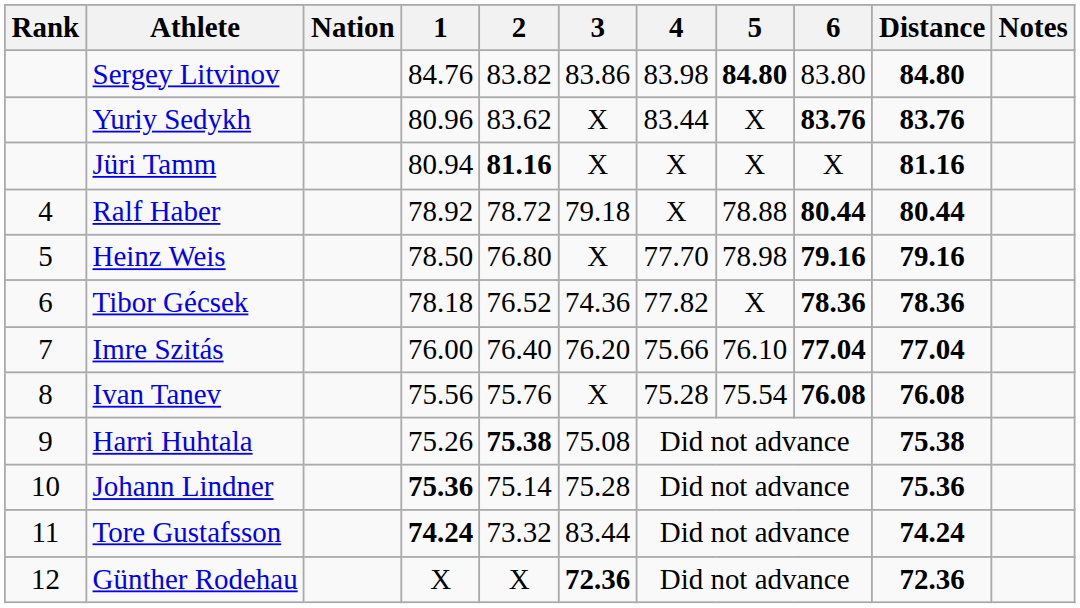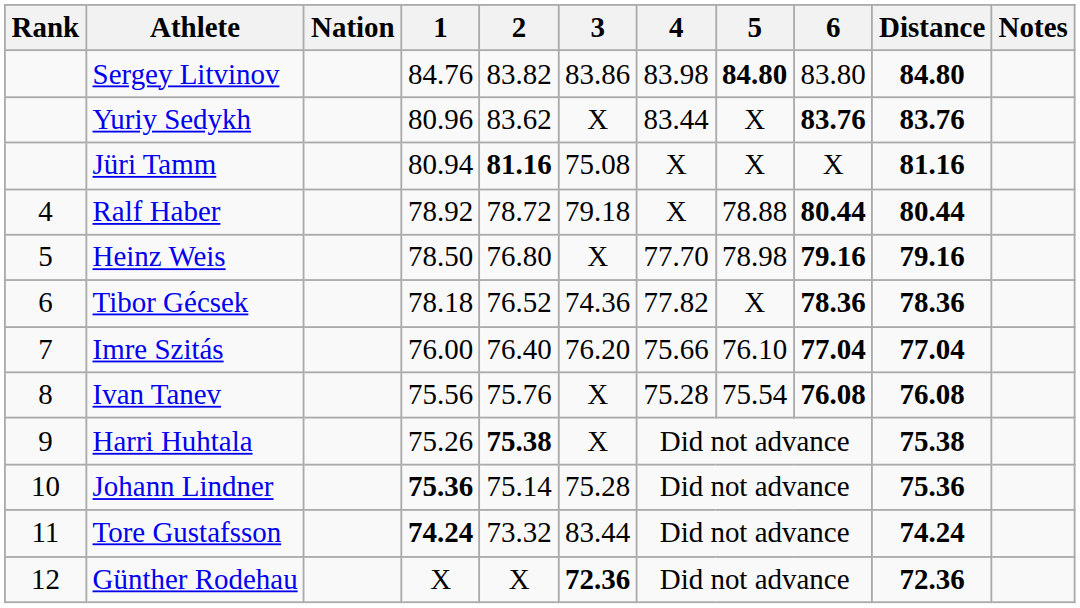Jüri Tamm | 3: X -> 75.08
Harri Huhtala | 3: 75.08 -> X
